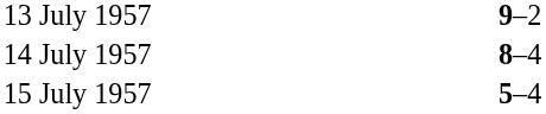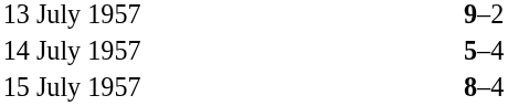14 July 1957 | column 3: 8–4 -> 5–4
15 July 1957 | column 3: 5–4 -> 8–4
